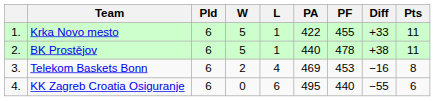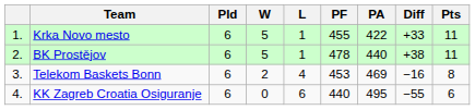columns swapped: PF <-> PA
